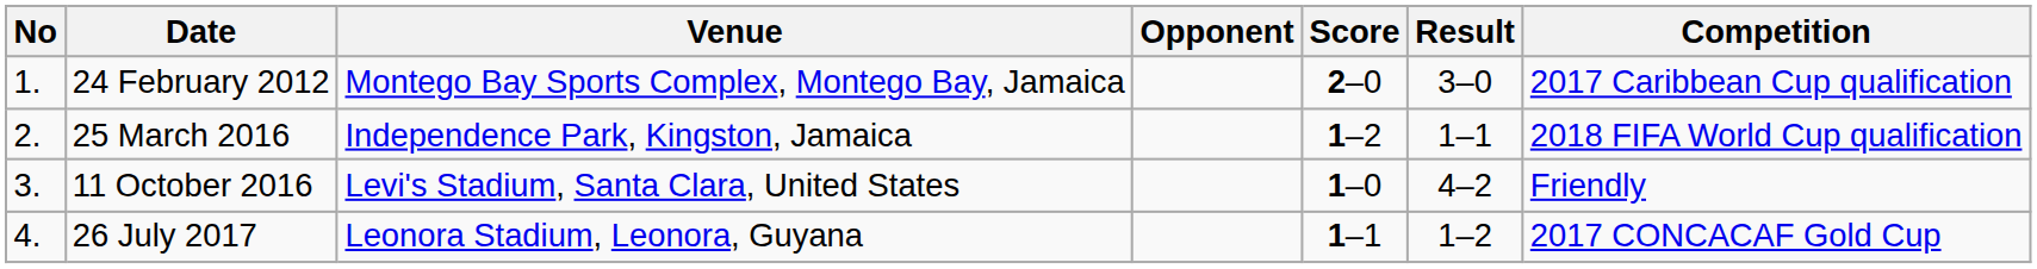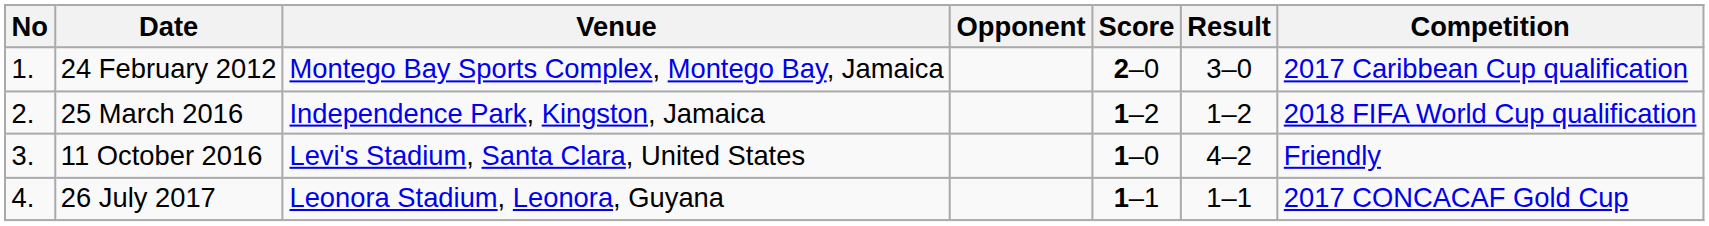25 March 2016 | Result: 1–1 -> 1–2
26 July 2017 | Result: 1–2 -> 1–1
